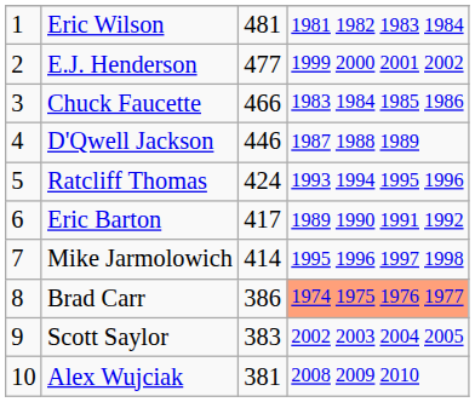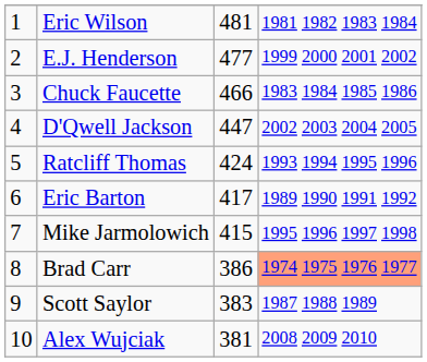D'Qwell Jackson | column 3: 446 -> 447
D'Qwell Jackson | column 4: 1987 1988 1989 -> 2002 2003 2004 2005
Mike Jarmolowich | column 3: 414 -> 415
Scott Saylor | column 4: 2002 2003 2004 2005 -> 1987 1988 1989
